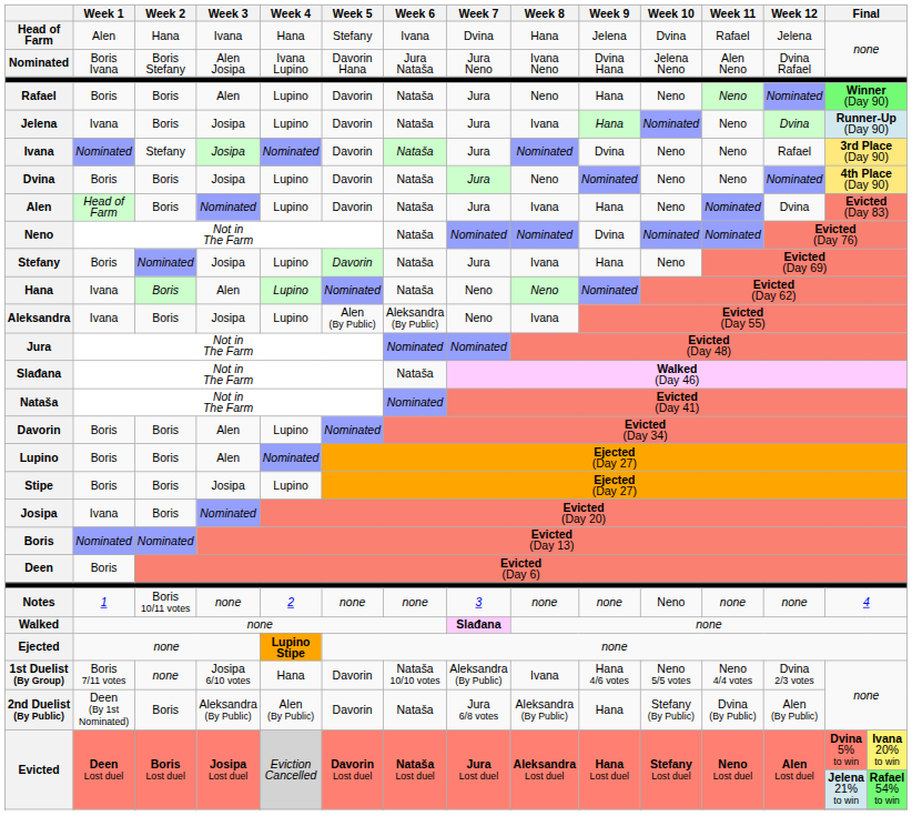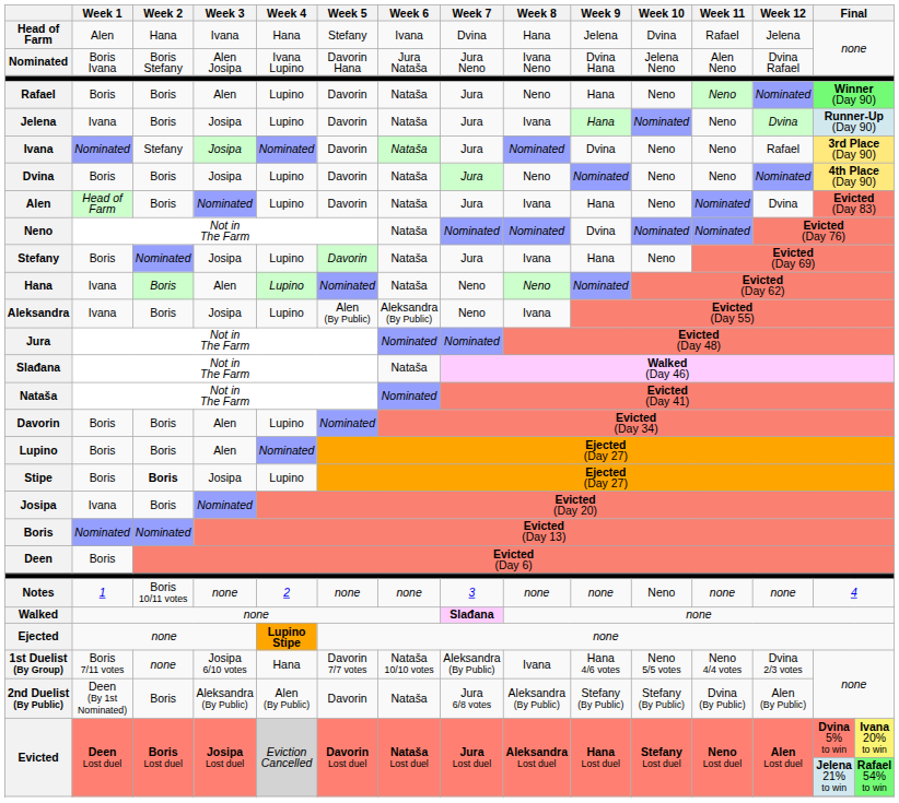Stipe | Week 2: normal -> bold
1st Duelist (By Group) | Week 5: Davorin -> Davorin 7/7 votes
2nd Duelist (By Public) | Week 9: Hana -> Stefany (By Public)
